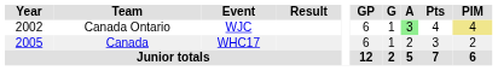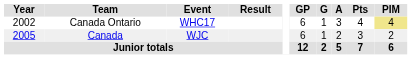Canada Ontario | Event: WJC -> WHC17
Canada Ontario | A: lightgreen background -> no background
Canada | Event: WHC17 -> WJC
